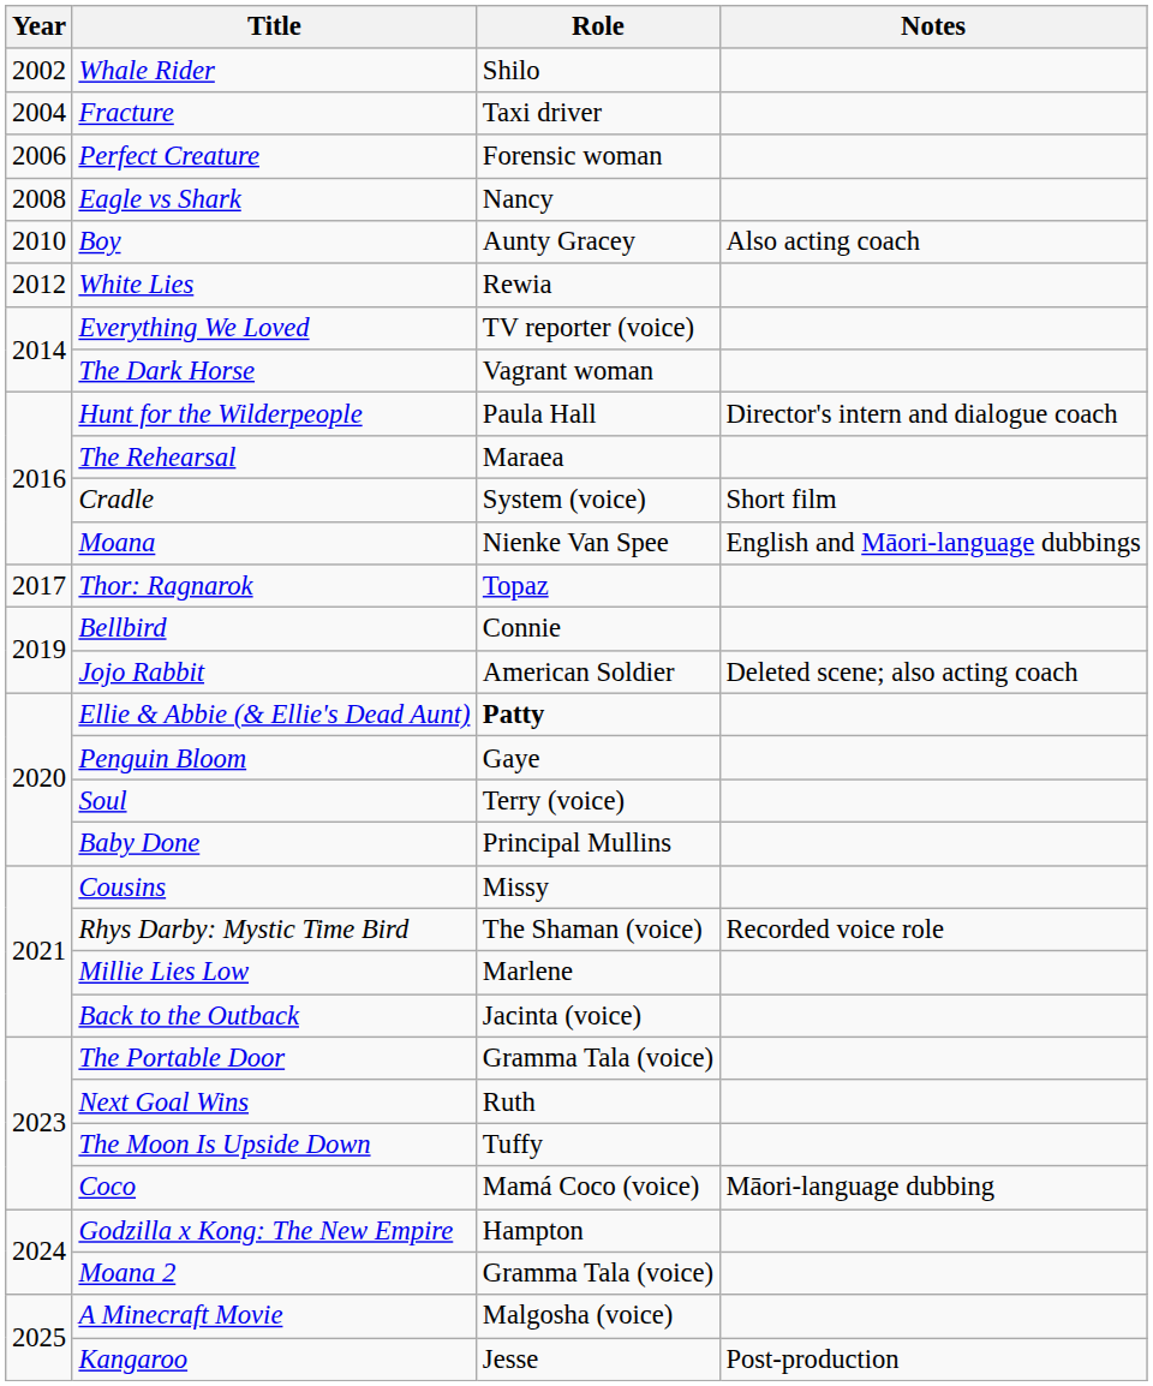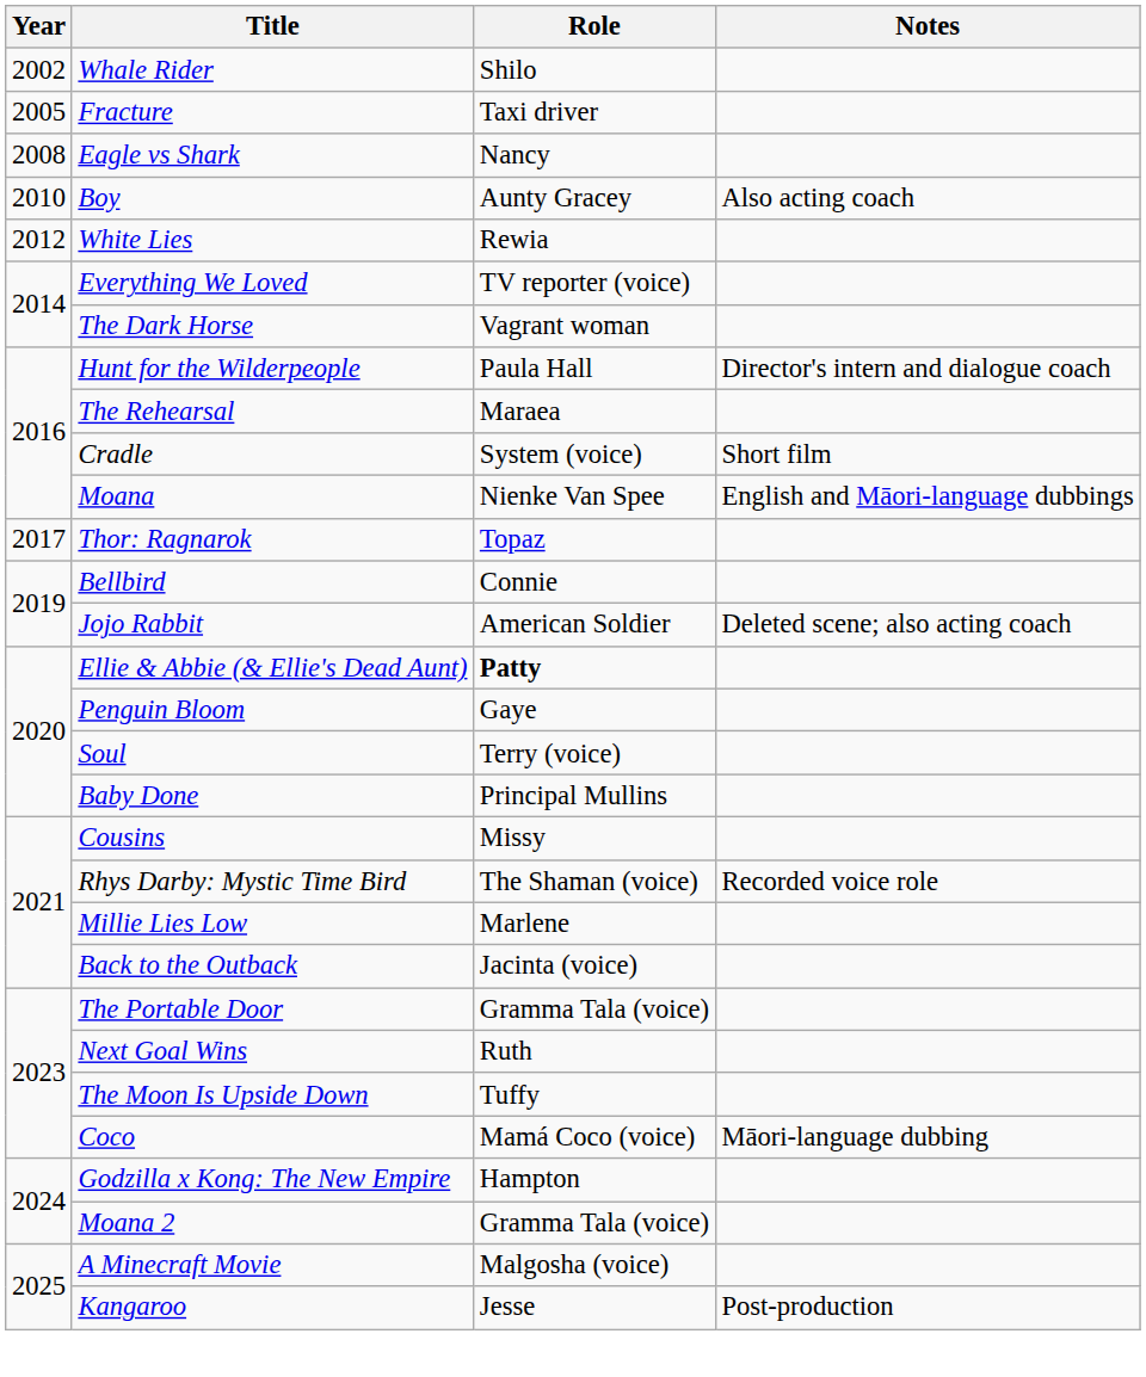Fracture | Year: 2004 -> 2005
- row: 2006 | Perfect Creature | Forensic woman
